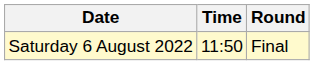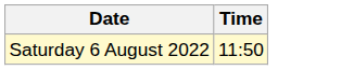- column: Round | Final
